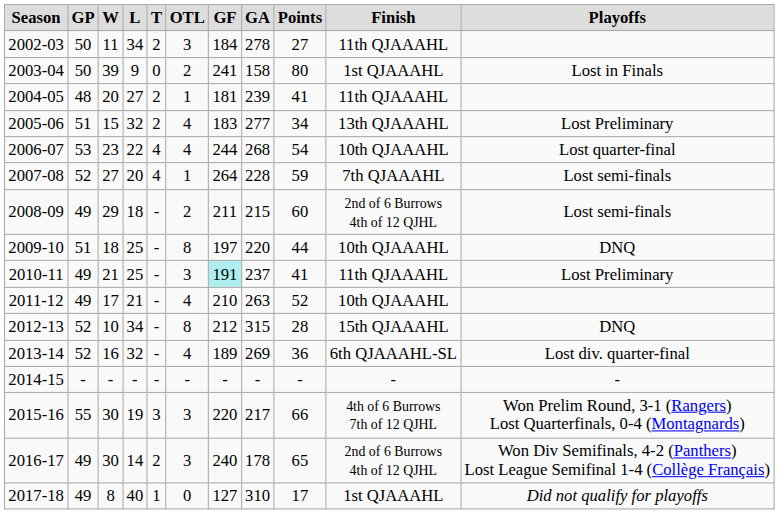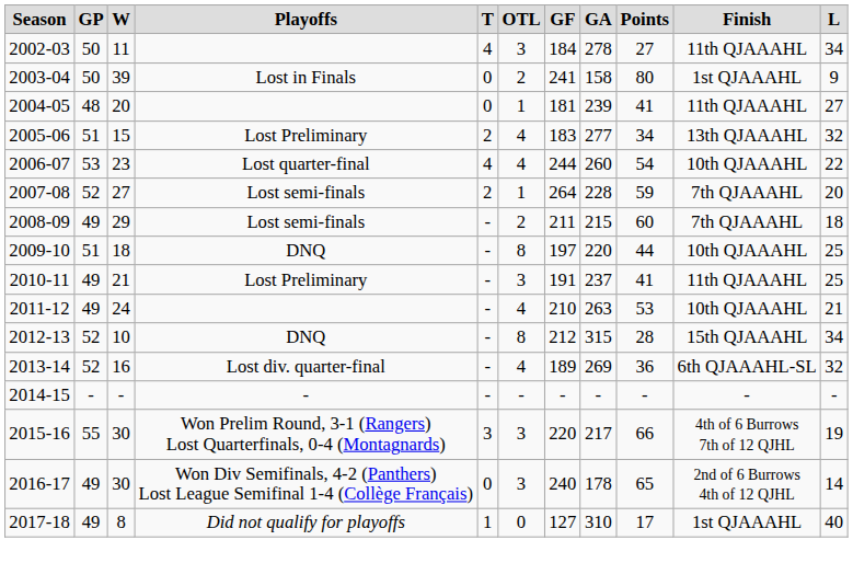columns swapped: L <-> Playoffs
2002-03 | T: 2 -> 4
2004-05 | T: 2 -> 0
2006-07 | GA: 268 -> 260
2007-08 | T: 4 -> 2
2008-09 | Finish: 2nd of 6 Burrows 4th of 12 QJHL -> 7th QJAAAHL
2010-11 | GF: paleturquoise background -> no background
2011-12 | W: 17 -> 24
2011-12 | Points: 52 -> 53
2016-17 | T: 2 -> 0
